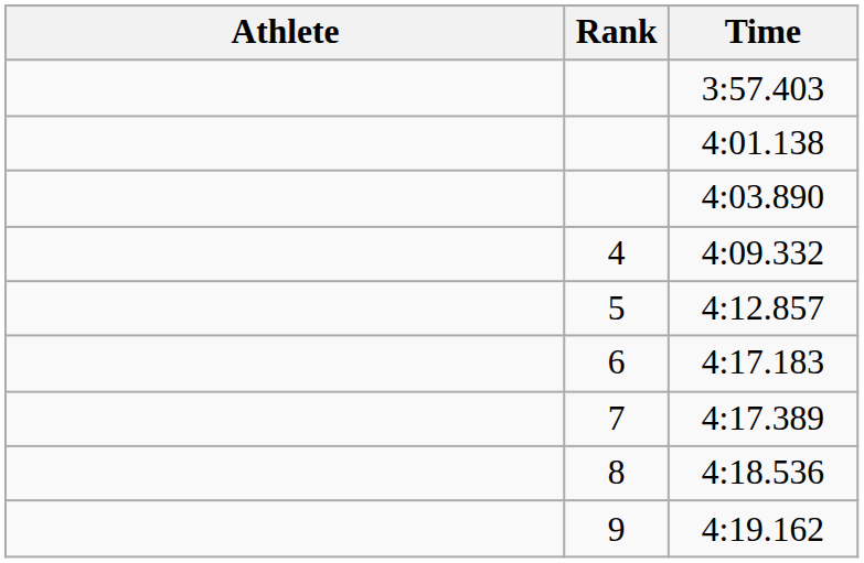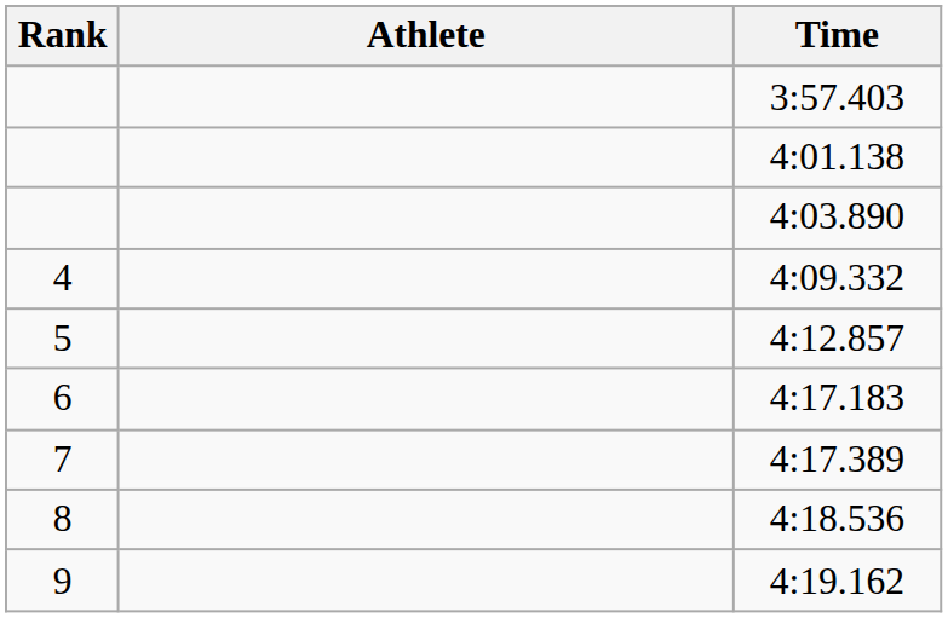columns swapped: Rank <-> Athlete
